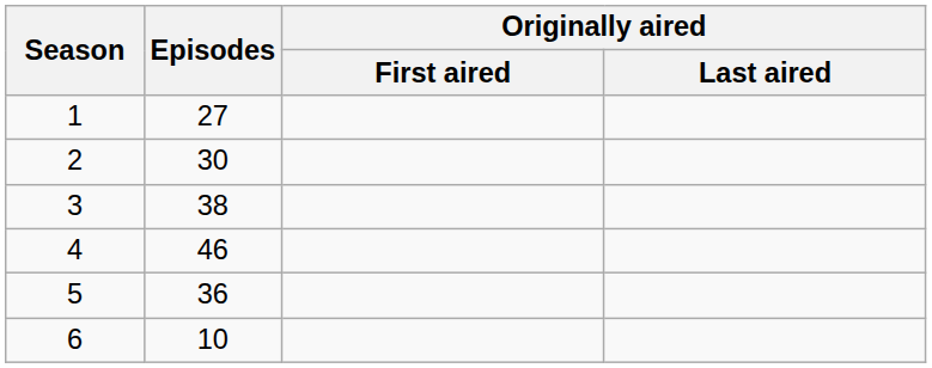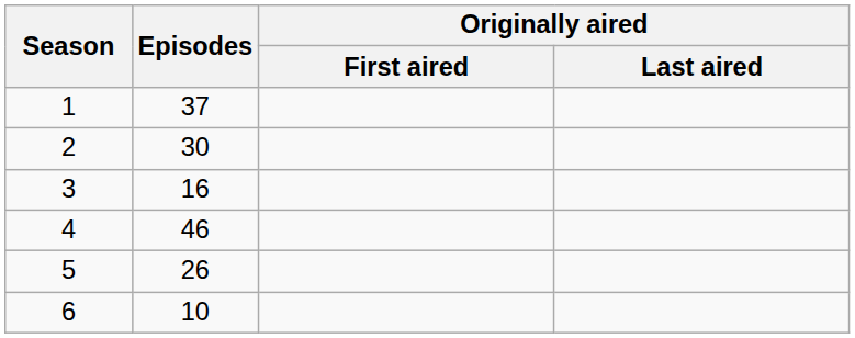1 | Episodes: 27 -> 37
3 | Episodes: 38 -> 16
5 | Episodes: 36 -> 26
